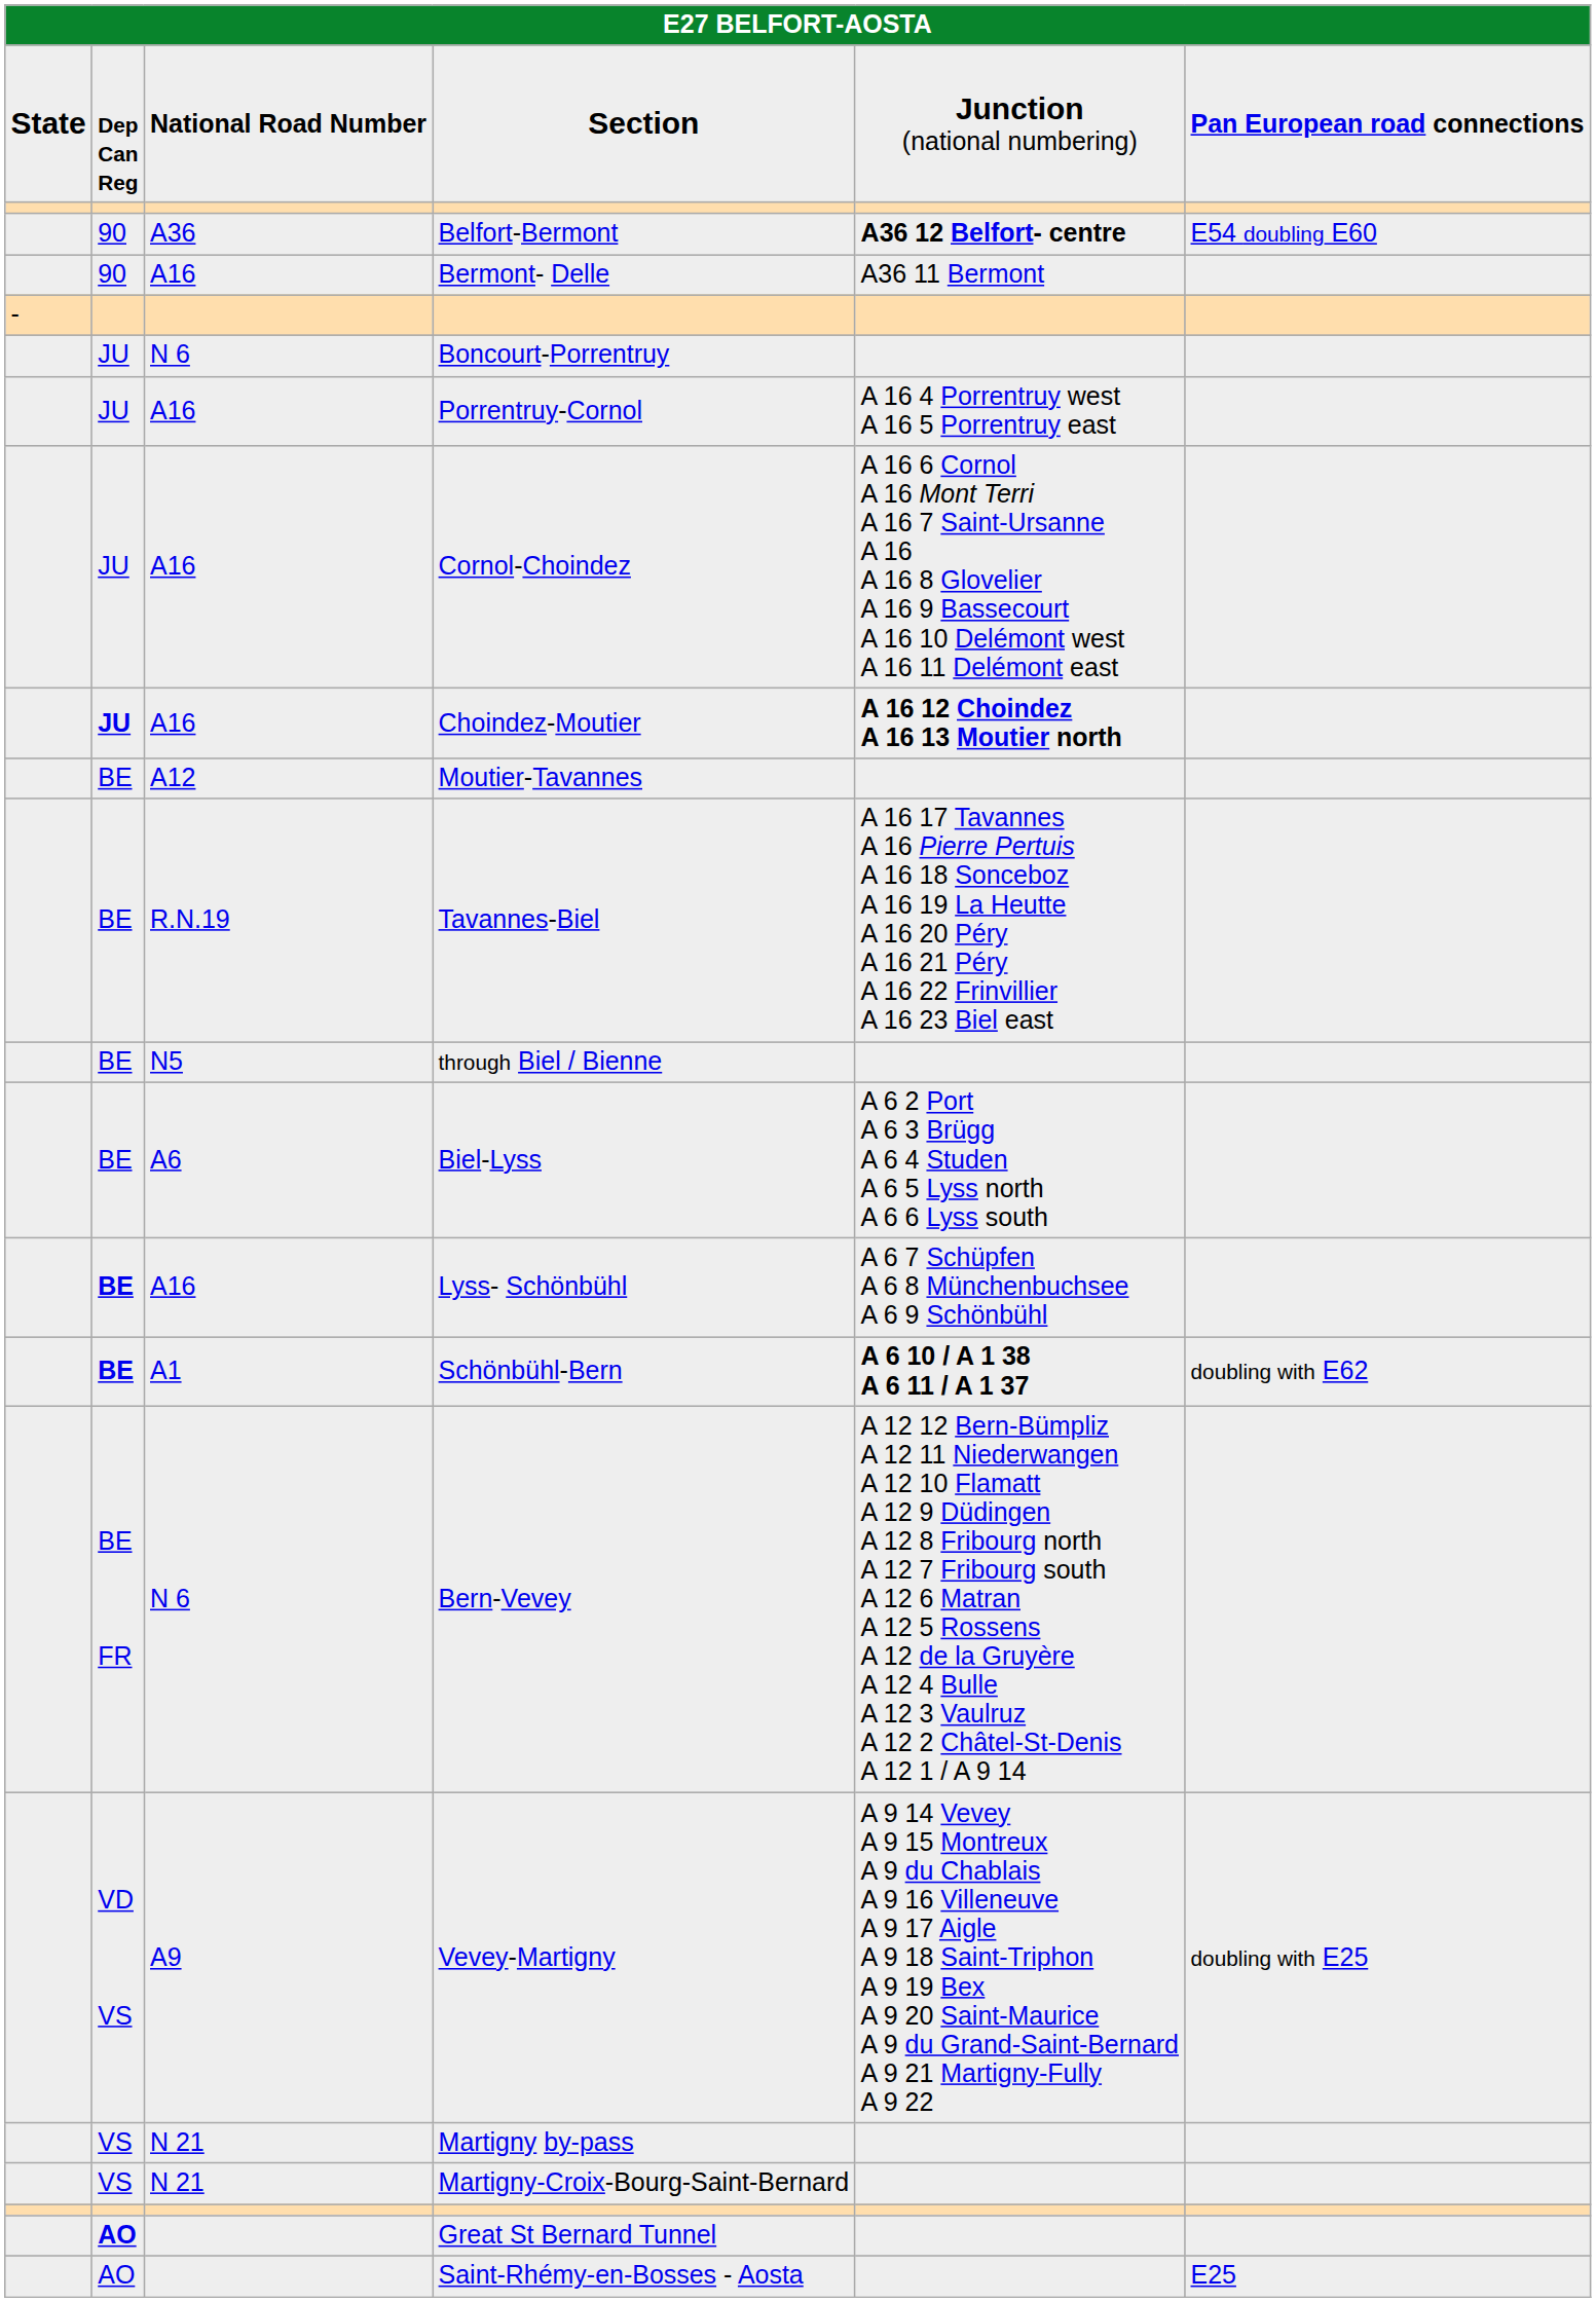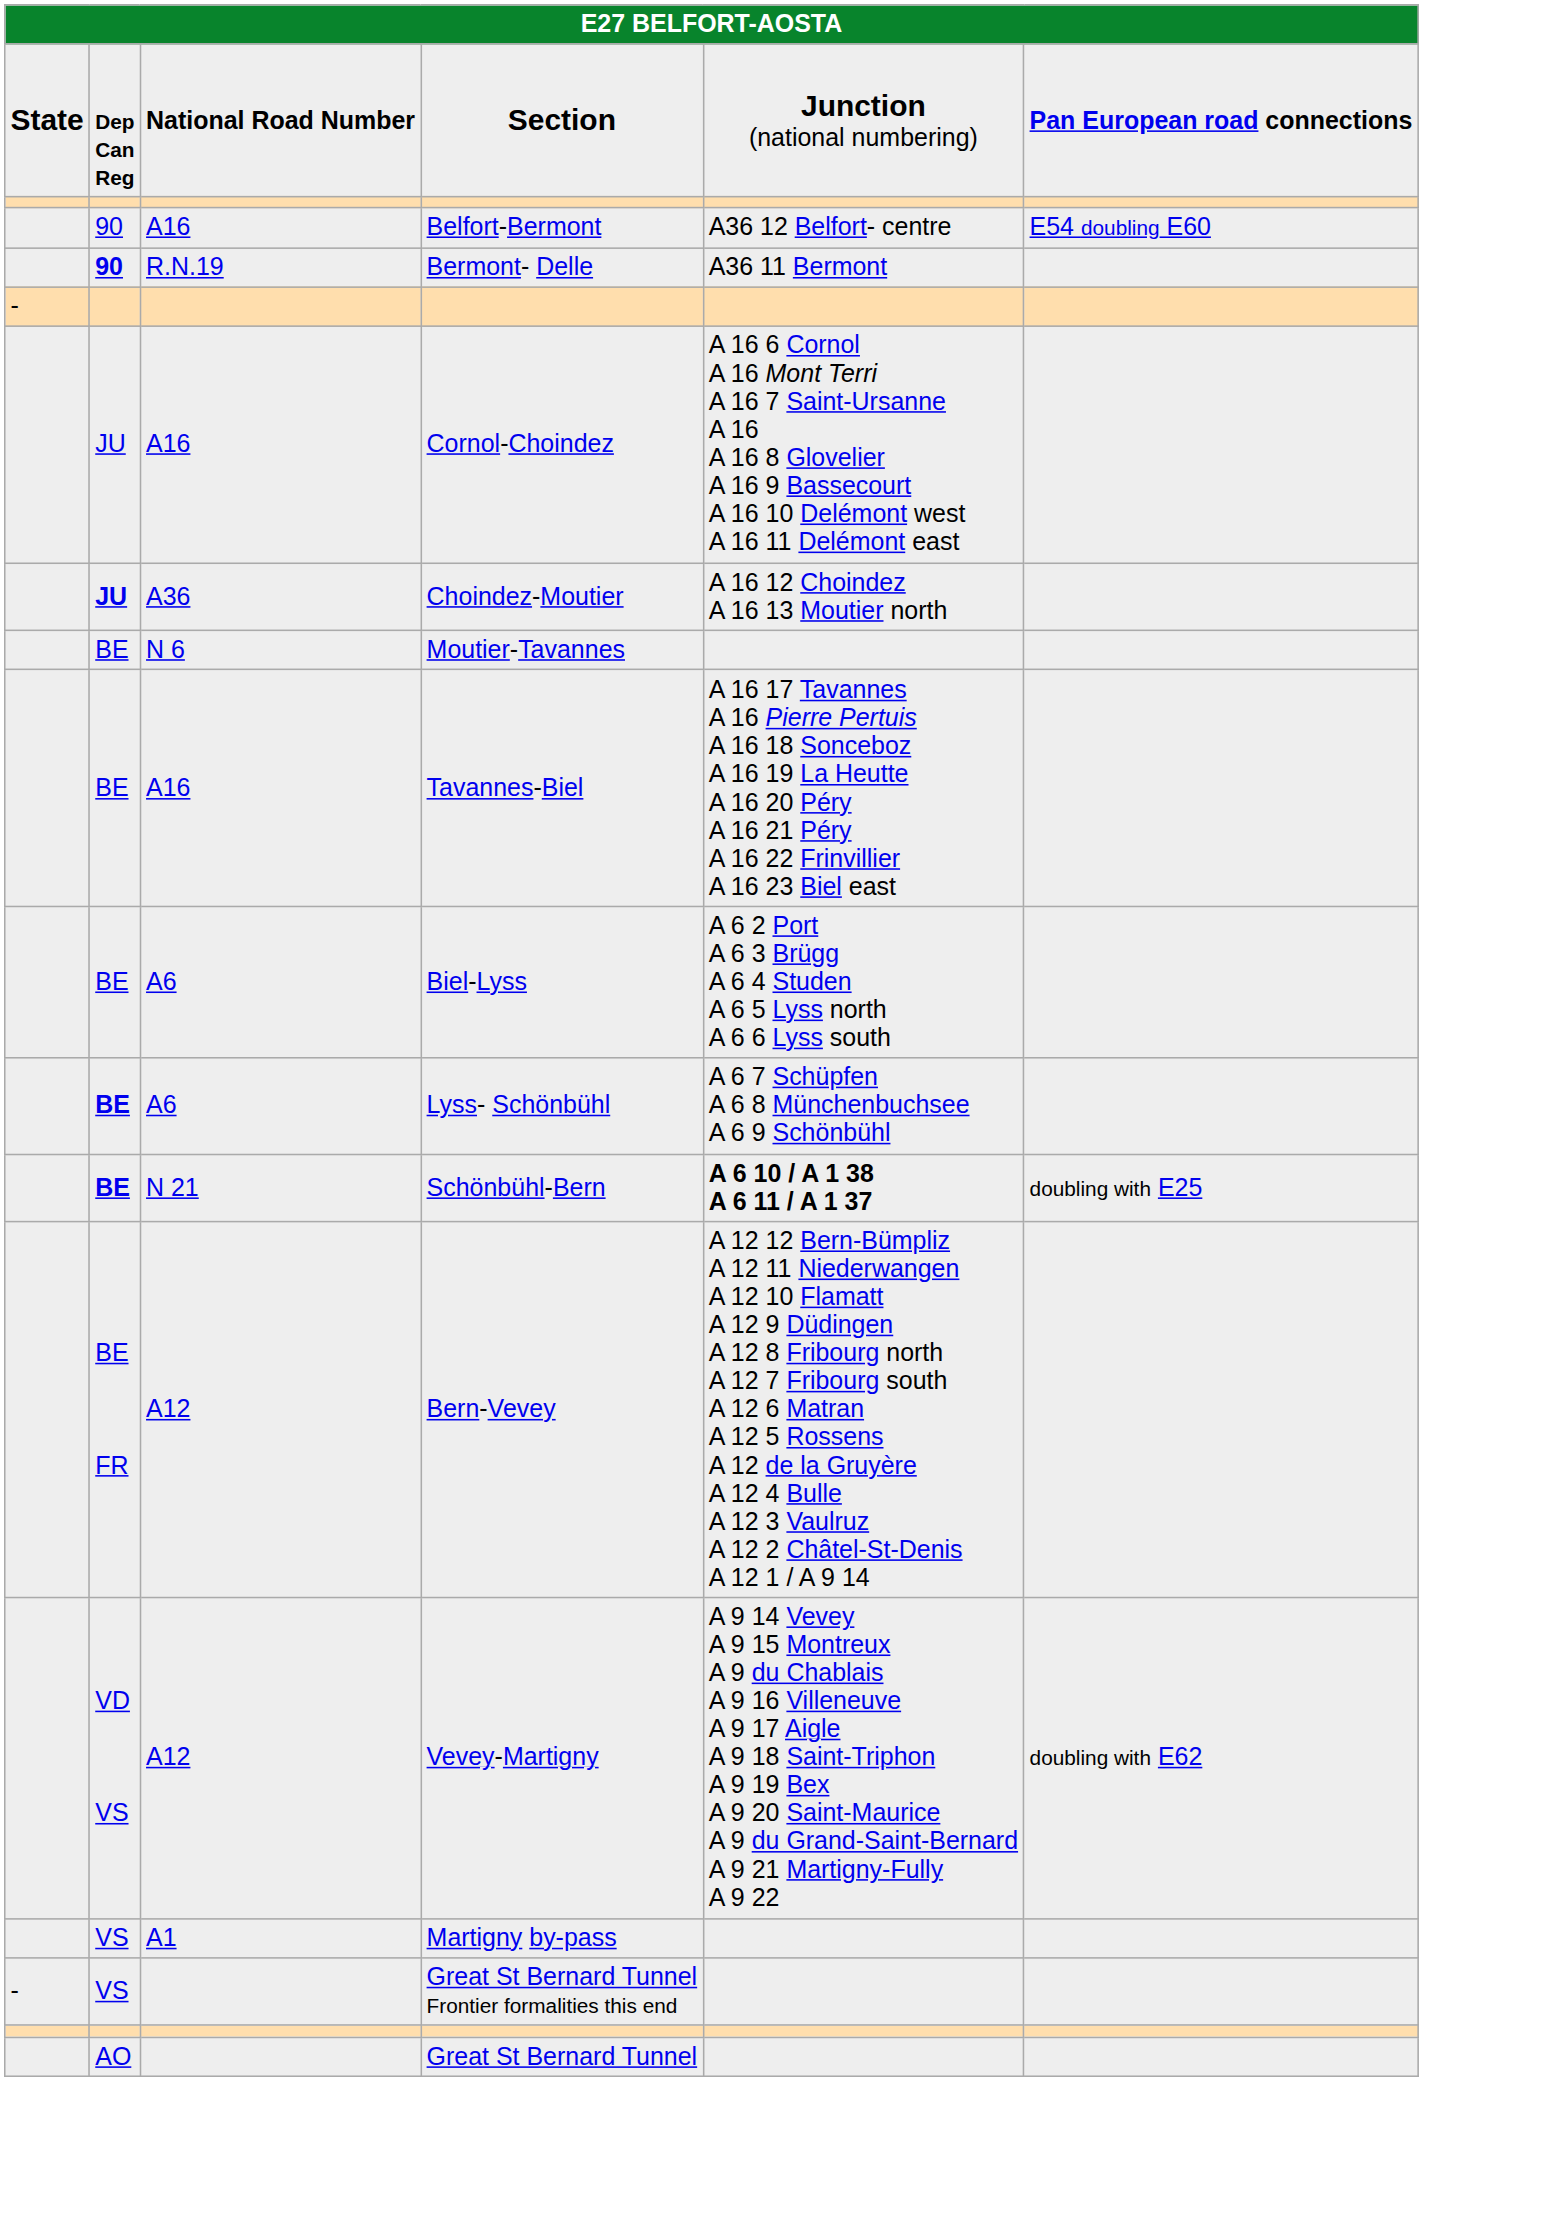Belfort-Bermont | column 3: A36 -> A16
Belfort-Bermont | column 5: bold -> normal
Bermont- Delle | column 2: normal -> bold
Bermont- Delle | column 3: A16 -> R.N.19
- row: JU | N 6 | Boncourt-Porrentruy
- row: JU | A16 | Porrentruy-Cornol | A 16 4 Porrentruy west A 16 5 Porrentruy east
Choindez-Moutier | column 3: A16 -> A36
Choindez-Moutier | column 5: bold -> normal
Moutier-Tavannes | column 3: A12 -> N 6
Tavannes-Biel | column 3: R.N.19 -> A16
- row: BE | N5 | through Biel / Bienne
Lyss- Schönbühl | column 3: A16 -> A6
Schönbühl-Bern | column 3: A1 -> N 21
Schönbühl-Bern | column 6: doubling with E62 -> doubling with E25
Bern-Vevey | column 3: N 6 -> A12
Vevey-Martigny | column 3: A9 -> A12
Vevey-Martigny | column 6: doubling with E25 -> doubling with E62
Martigny by-pass | column 3: N 21 -> A1
- row: VS | N 21 | Martigny-Croix-Bourg-Saint-Bernard
+ row: - | VS | Great St Bernard Tunnel Frontier formalities this end
Great St Bernard Tunnel | column 2: bold -> normal
- row: AO | Saint-Rhémy-en-Bosses - Aosta | E25
